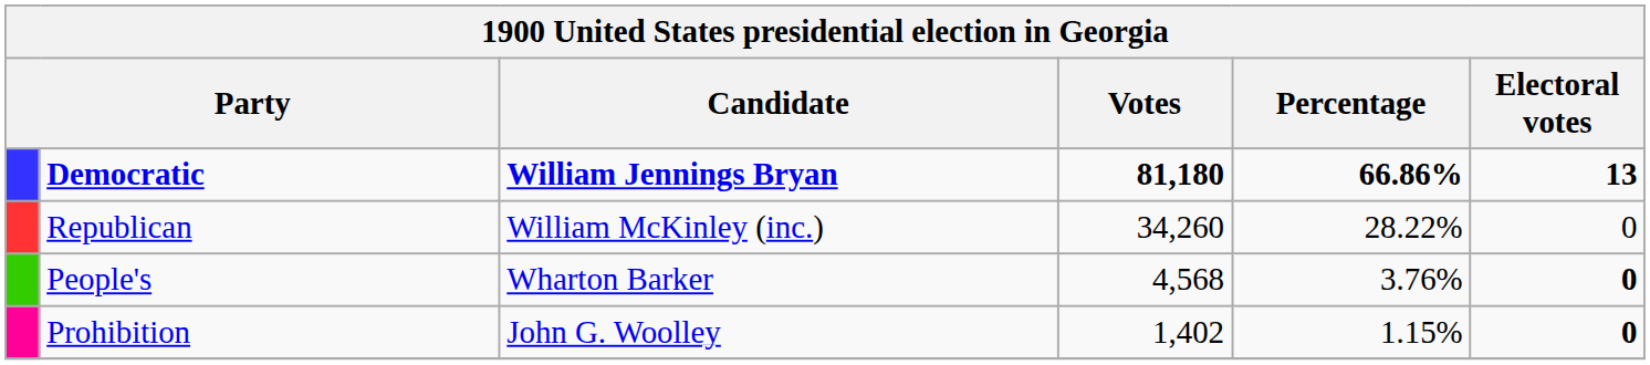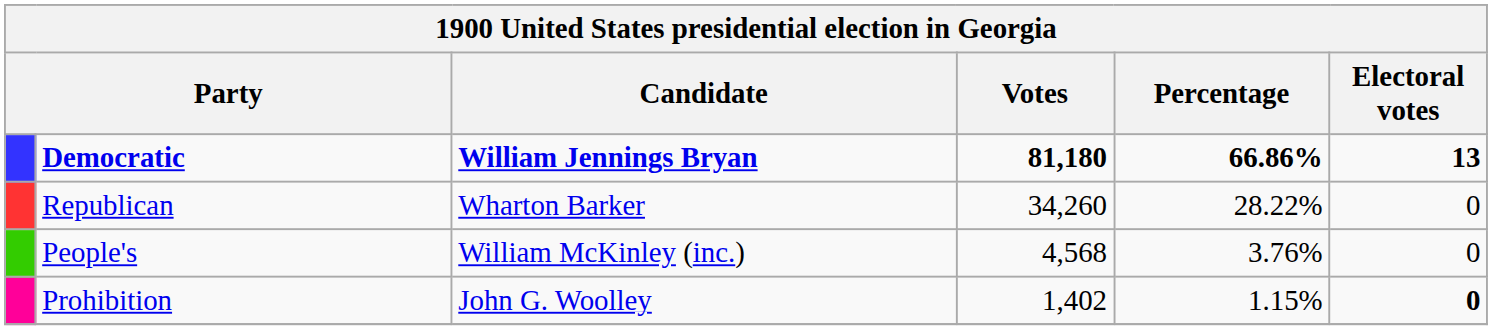Republican | Candidate: William McKinley (inc.) -> Wharton Barker
People's | Candidate: Wharton Barker -> William McKinley (inc.)
People's | Electoral votes: bold -> normal
